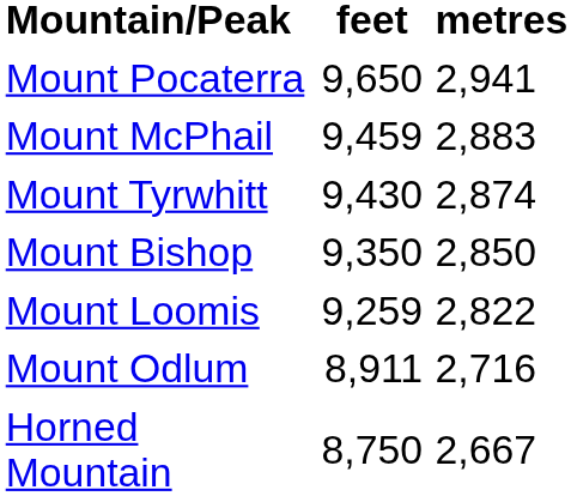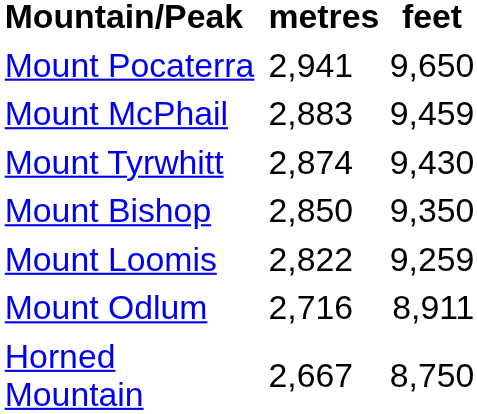columns swapped: metres <-> feet
